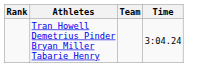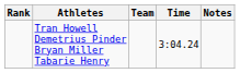+ column: Notes
